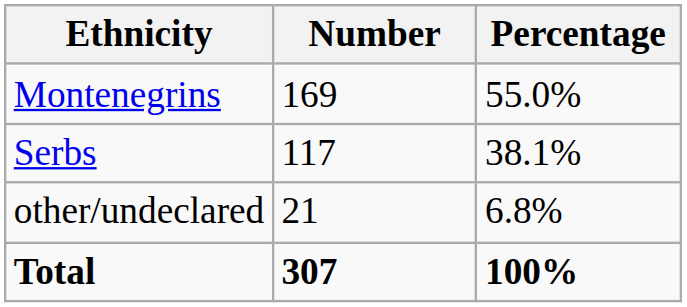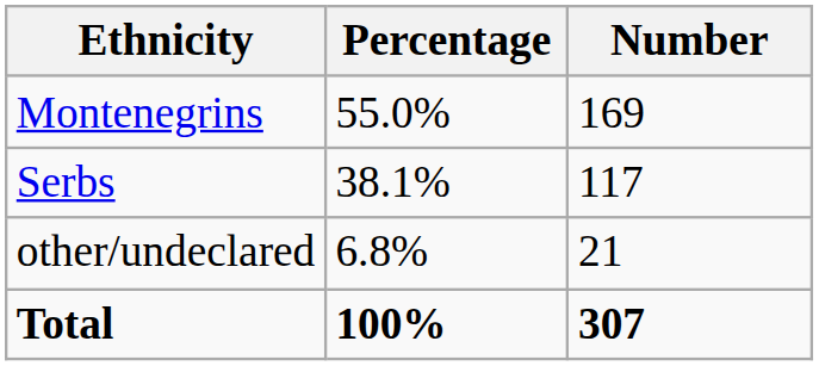columns swapped: Number <-> Percentage
